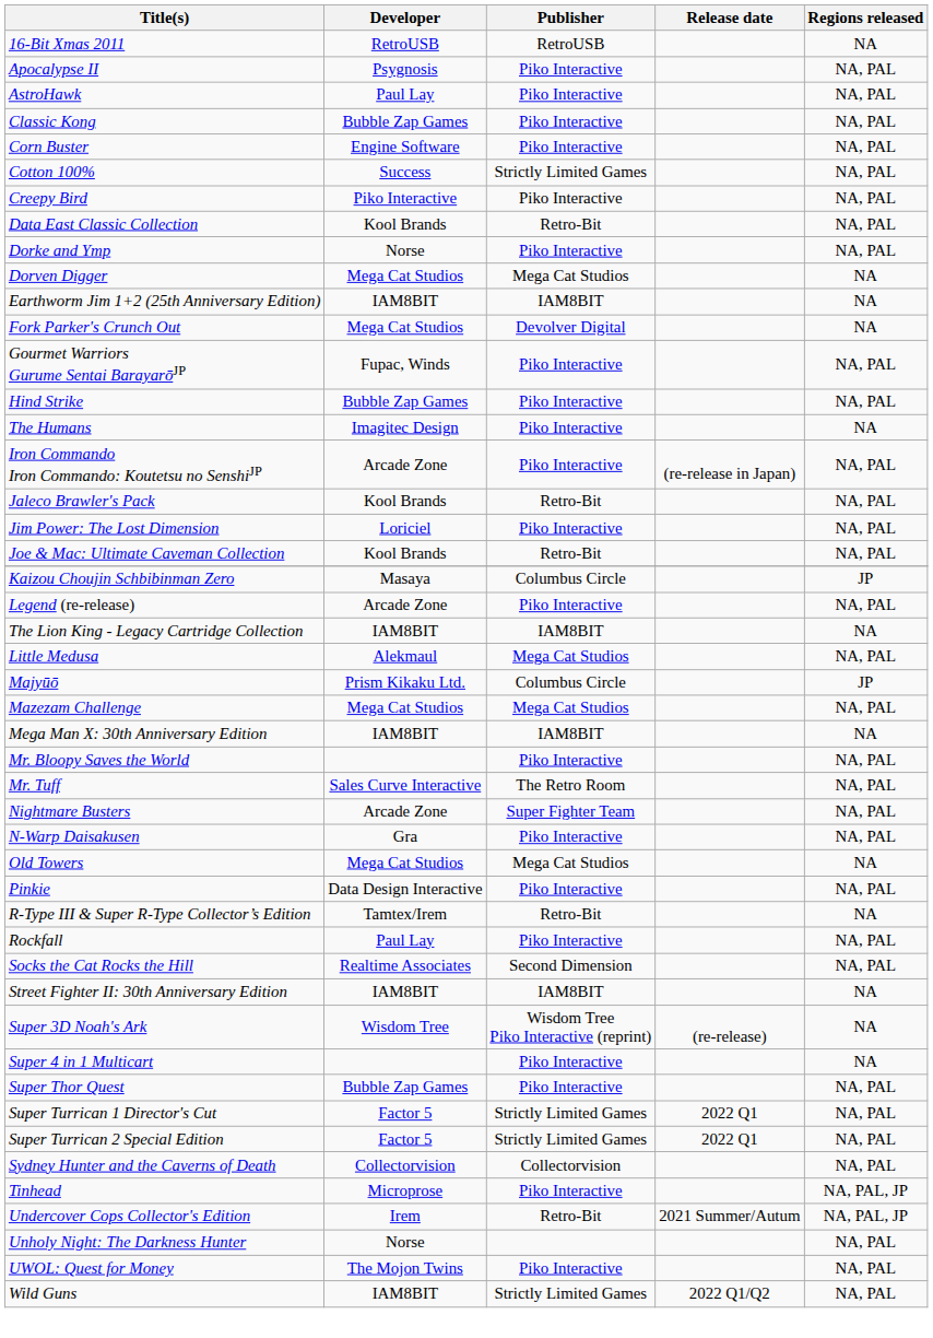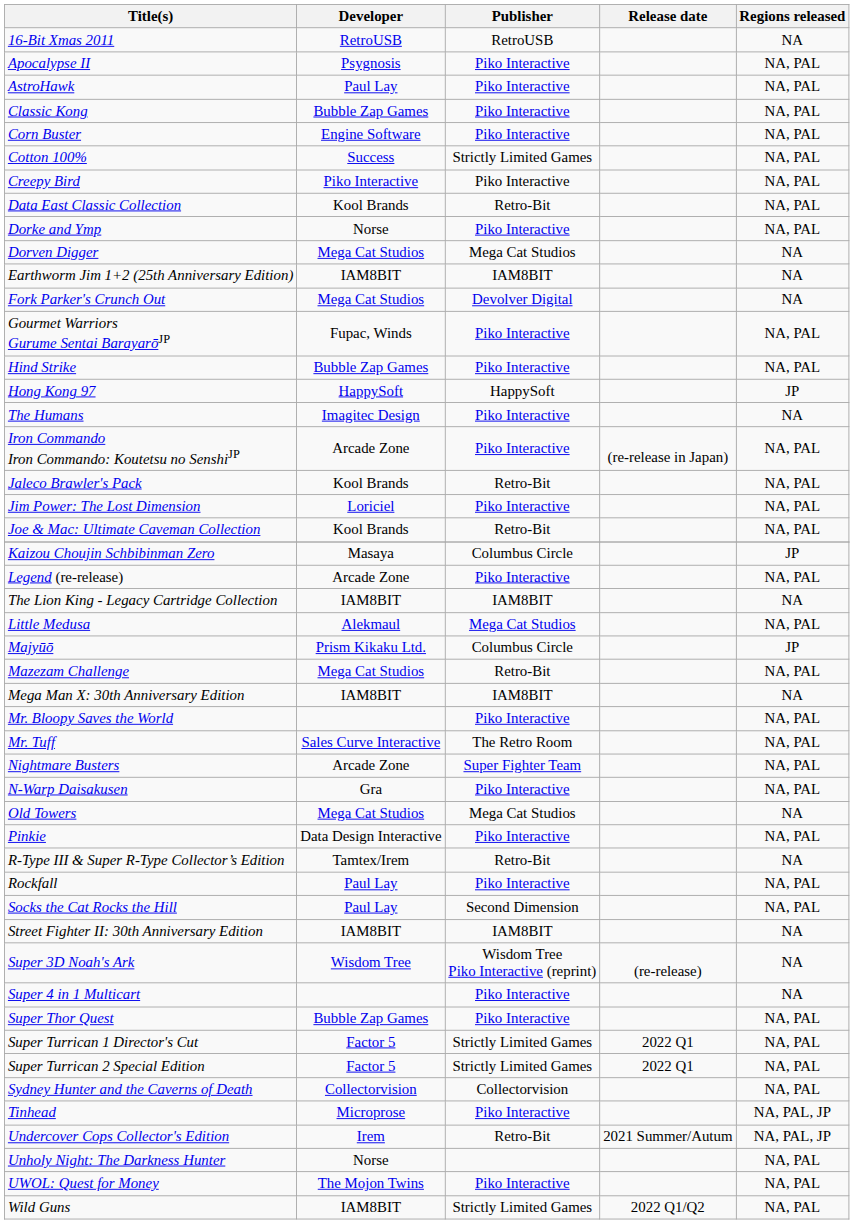+ row: Hong Kong 97 | HappySoft | HappySoft | JP
Mazezam Challenge | Publisher: Mega Cat Studios -> Retro-Bit
Socks the Cat Rocks the Hill | Developer: Realtime Associates -> Paul Lay
